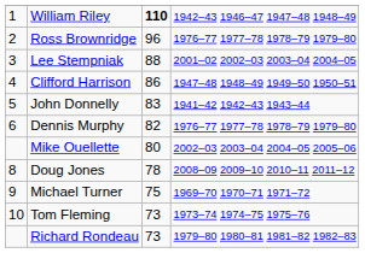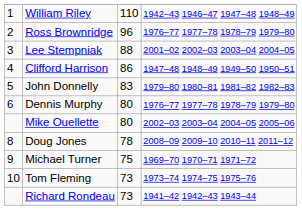William Riley | column 3: bold -> normal
John Donnelly | column 4: 1941–42 1942–43 1943–44 -> 1979–80 1980–81 1981–82 1982–83
Dennis Murphy | column 3: 82 -> 80
Richard Rondeau | column 4: 1979–80 1980–81 1981–82 1982–83 -> 1941–42 1942–43 1943–44
